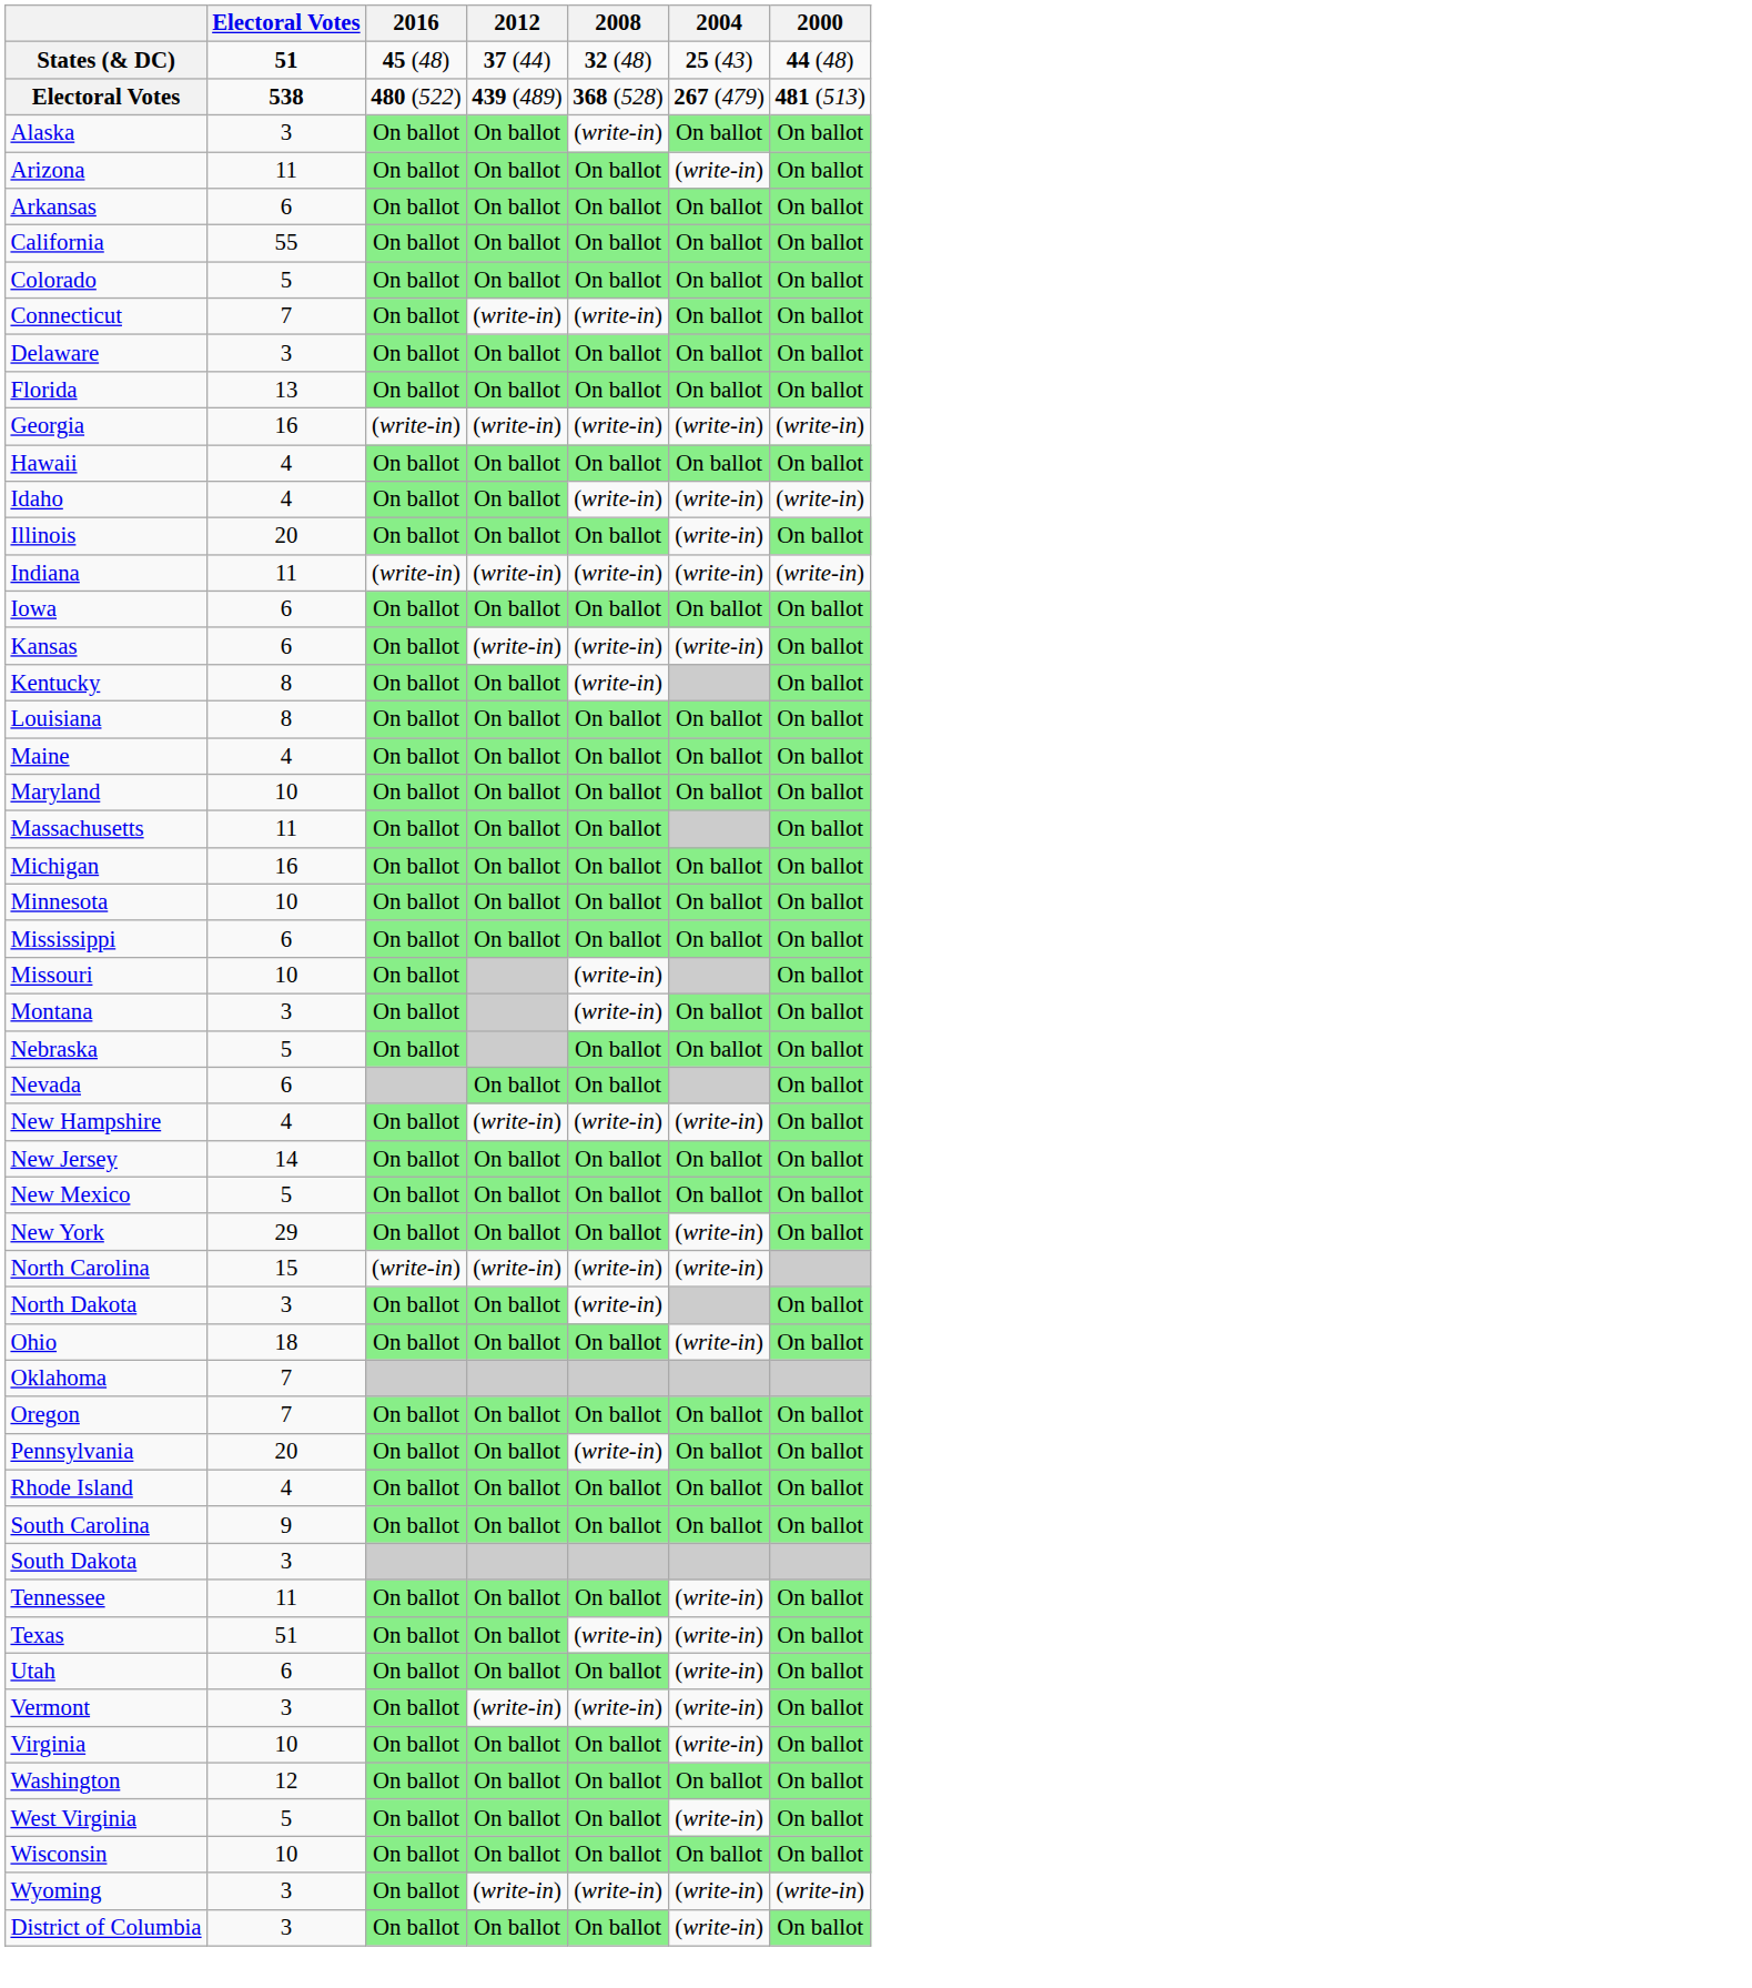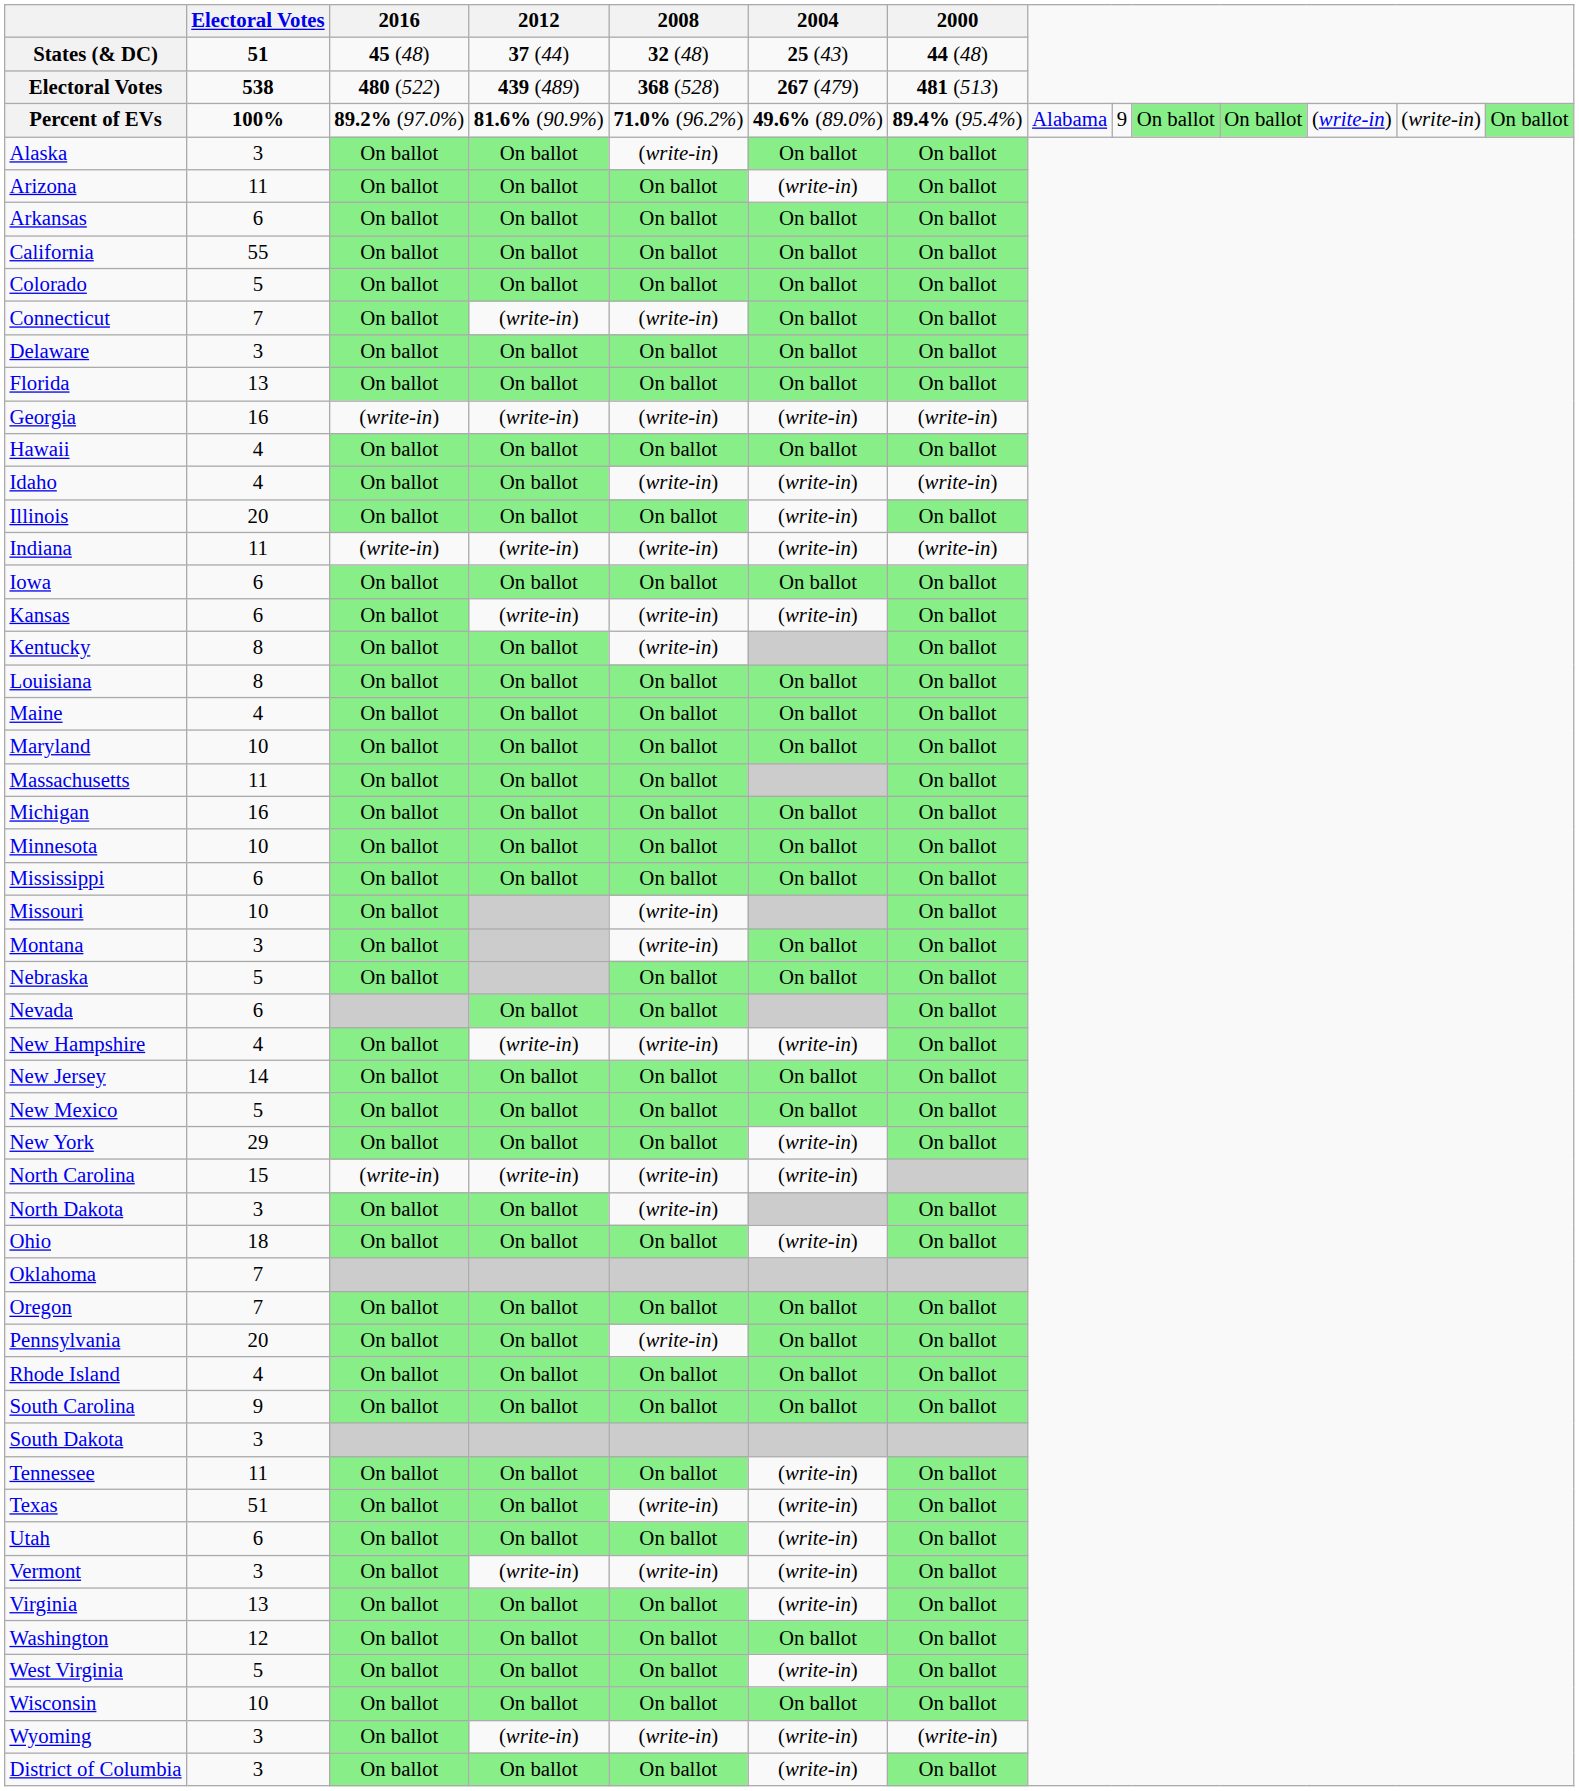+ row: Percent of EVs | 100% | 89.2% (97.0%) | 81.6% (90.9%) | 71.0% (96.2%) | 49.6% (89.0%) | 89.4% (95.4%) | Alabama | 9 | On ballot | On ballot | (write-in) | (write-in) | On ballot
Virginia | Electoral Votes: 10 -> 13
